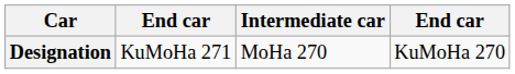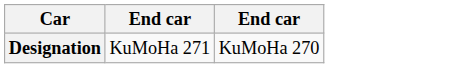- column: Intermediate car | MoHa 270
